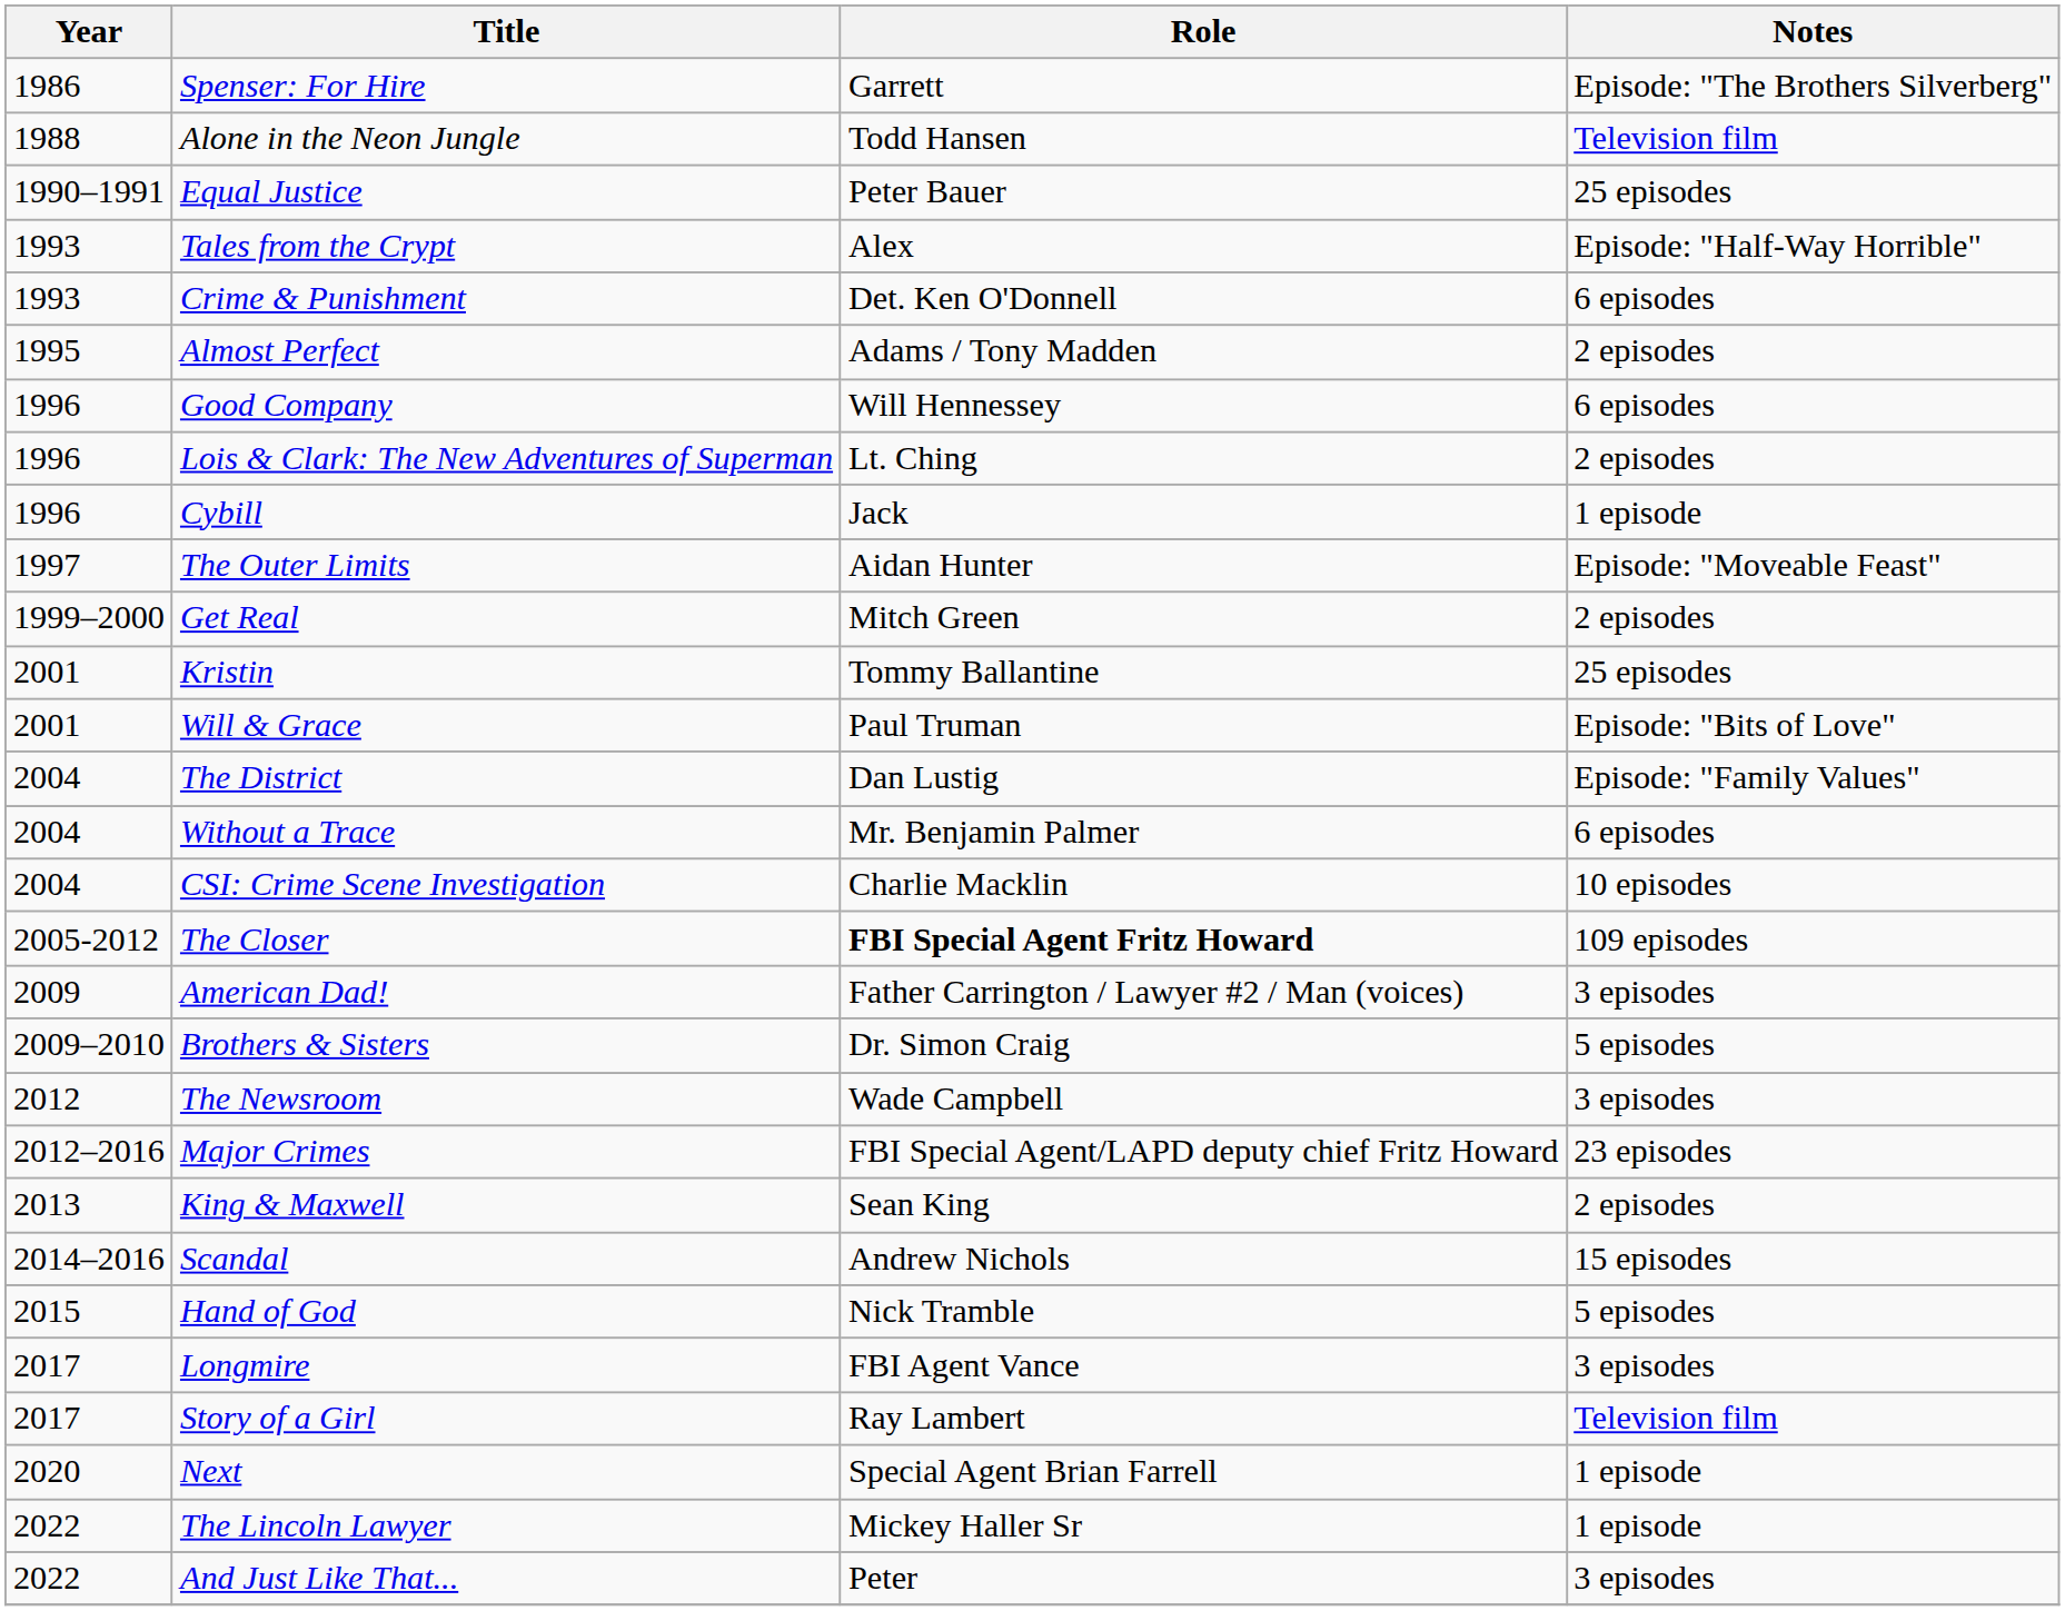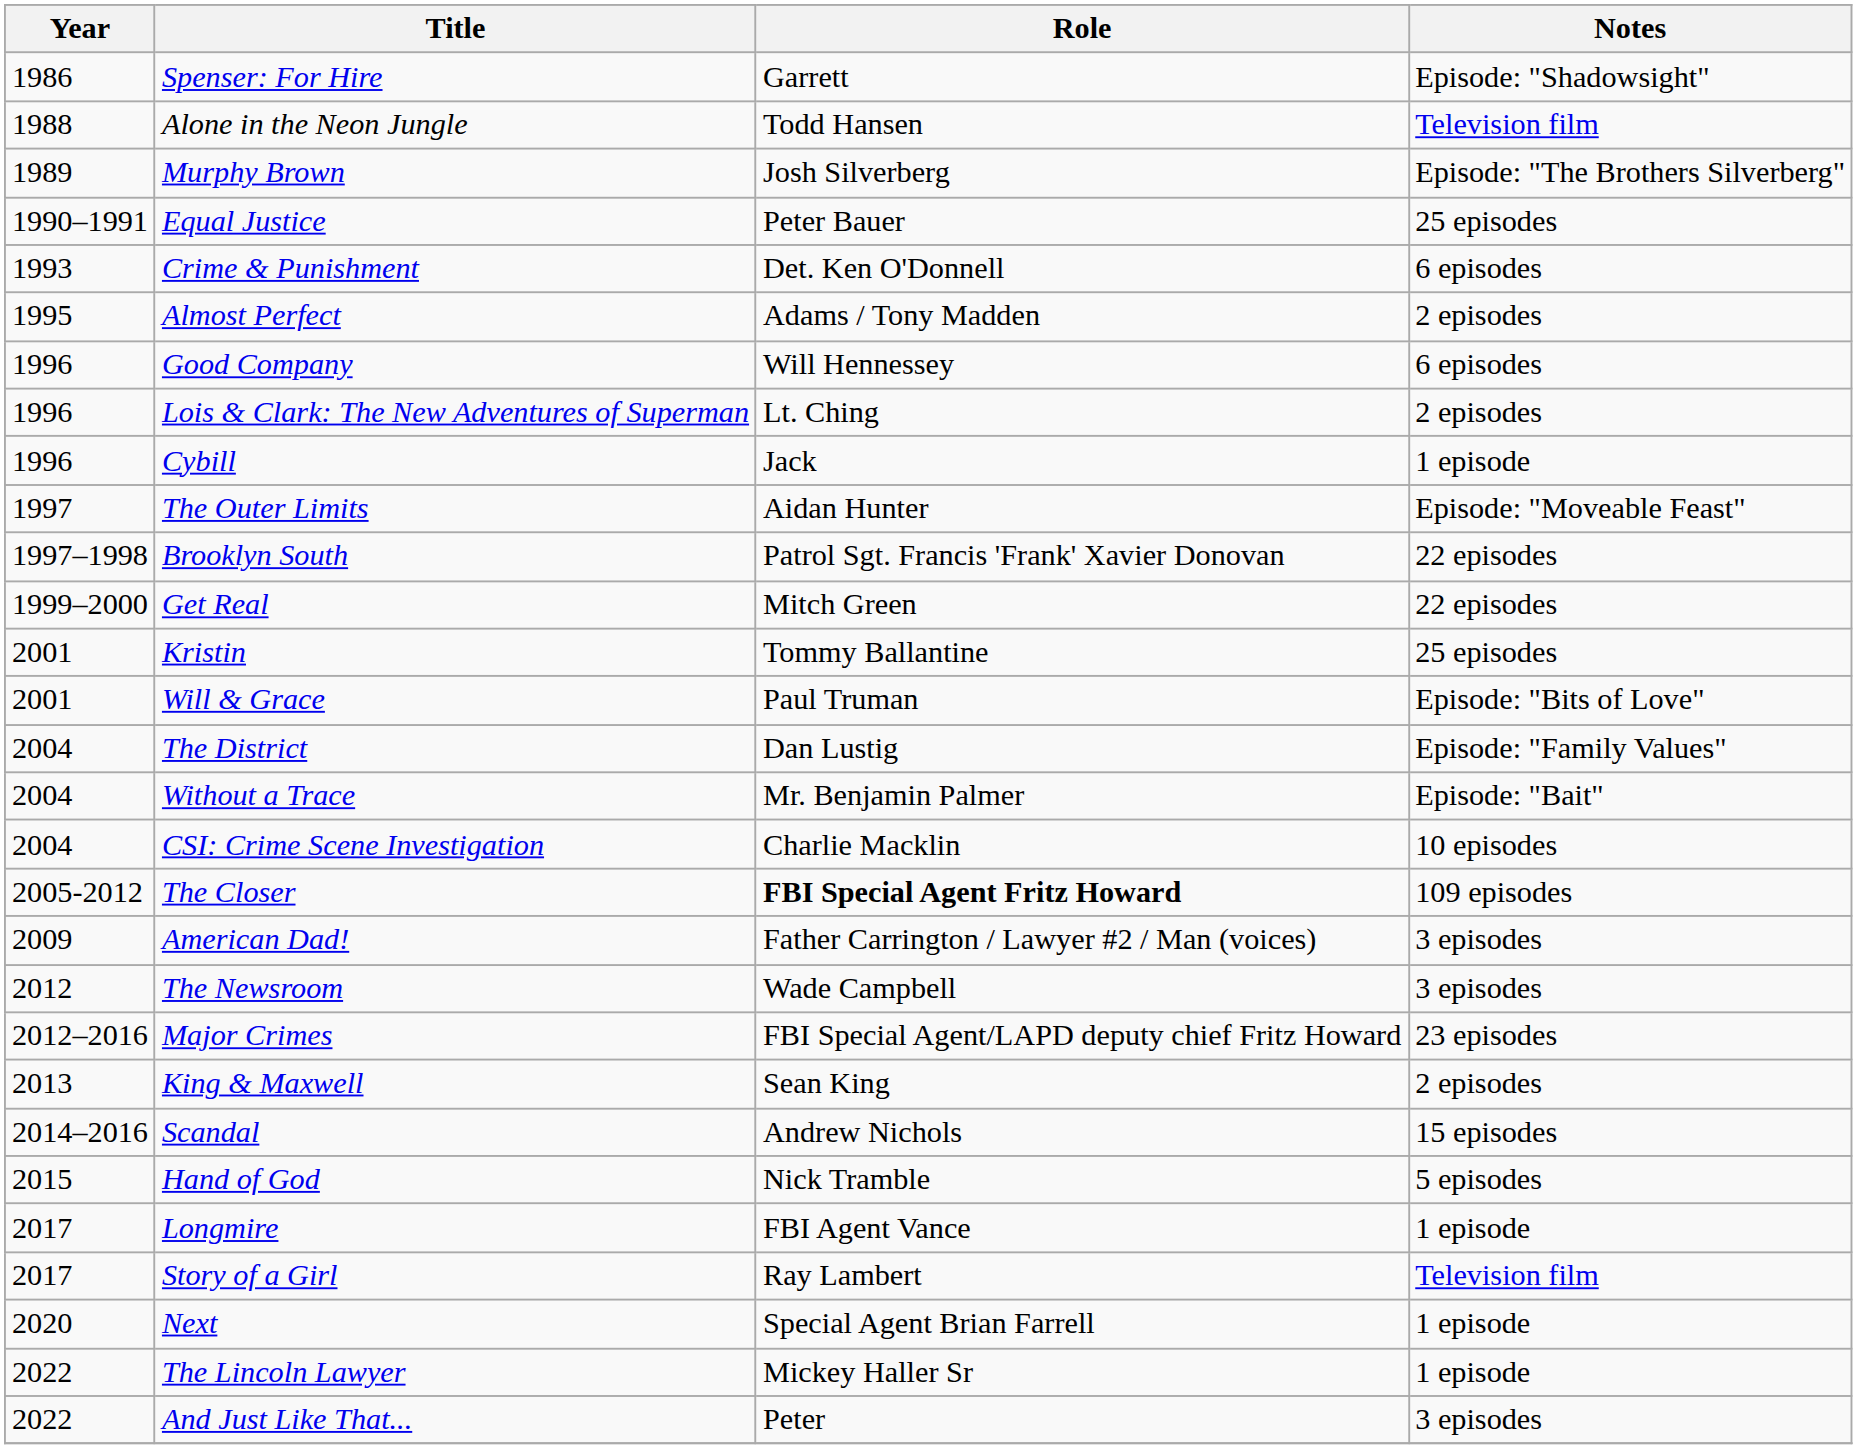Spenser: For Hire | Notes: Episode: "The Brothers Silverberg" -> Episode: "Shadowsight"
+ row: 1989 | Murphy Brown | Josh Silverberg | Episode: "The Brothers Silverberg"
- row: 1993 | Tales from the Crypt | Alex | Episode: "Half-Way Horrible"
+ row: 1997–1998 | Brooklyn South | Patrol Sgt. Francis 'Frank' Xavier Donovan | 22 episodes
Get Real | Notes: 2 episodes -> 22 episodes
Without a Trace | Notes: 6 episodes -> Episode: "Bait"
- row: 2009–2010 | Brothers & Sisters | Dr. Simon Craig | 5 episodes
Longmire | Notes: 3 episodes -> 1 episode
